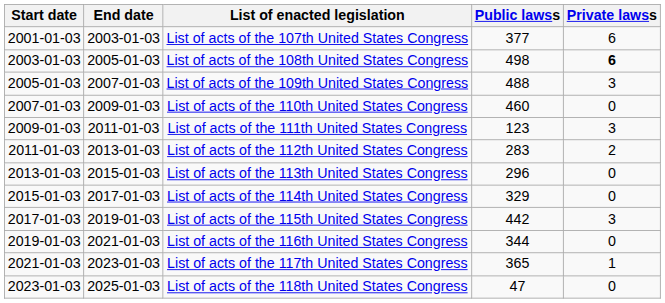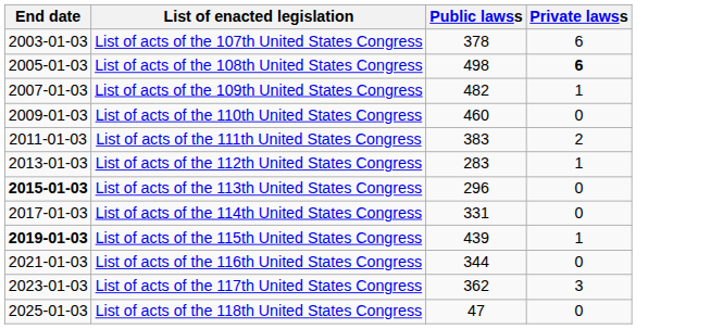- column: Start date | 2001-01-03 | 2003-01-03 | 2005-01-03 | 2007-01-03 | 2009-01-03 | 2011-01-03 | 2013-01-03 | 2015-01-03 | 2017-01-03 | 2019-01-03 | 2021-01-03 | 2023-01-03
List of acts of the 107th United States Congress | Public lawss: 377 -> 378
List of acts of the 109th United States Congress | Public lawss: 488 -> 482
List of acts of the 109th United States Congress | Private lawss: 3 -> 1
List of acts of the 111th United States Congress | Public lawss: 123 -> 383
List of acts of the 111th United States Congress | Private lawss: 3 -> 2
List of acts of the 112th United States Congress | Private lawss: 2 -> 1
List of acts of the 113th United States Congress | End date: normal -> bold
List of acts of the 114th United States Congress | Public lawss: 329 -> 331
List of acts of the 115th United States Congress | End date: normal -> bold
List of acts of the 115th United States Congress | Public lawss: 442 -> 439
List of acts of the 115th United States Congress | Private lawss: 3 -> 1
List of acts of the 117th United States Congress | Public lawss: 365 -> 362
List of acts of the 117th United States Congress | Private lawss: 1 -> 3
